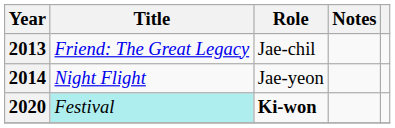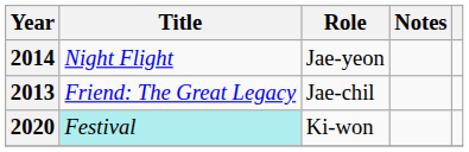rows swapped: 2013 <-> 2014
2020 | Role: bold -> normal
